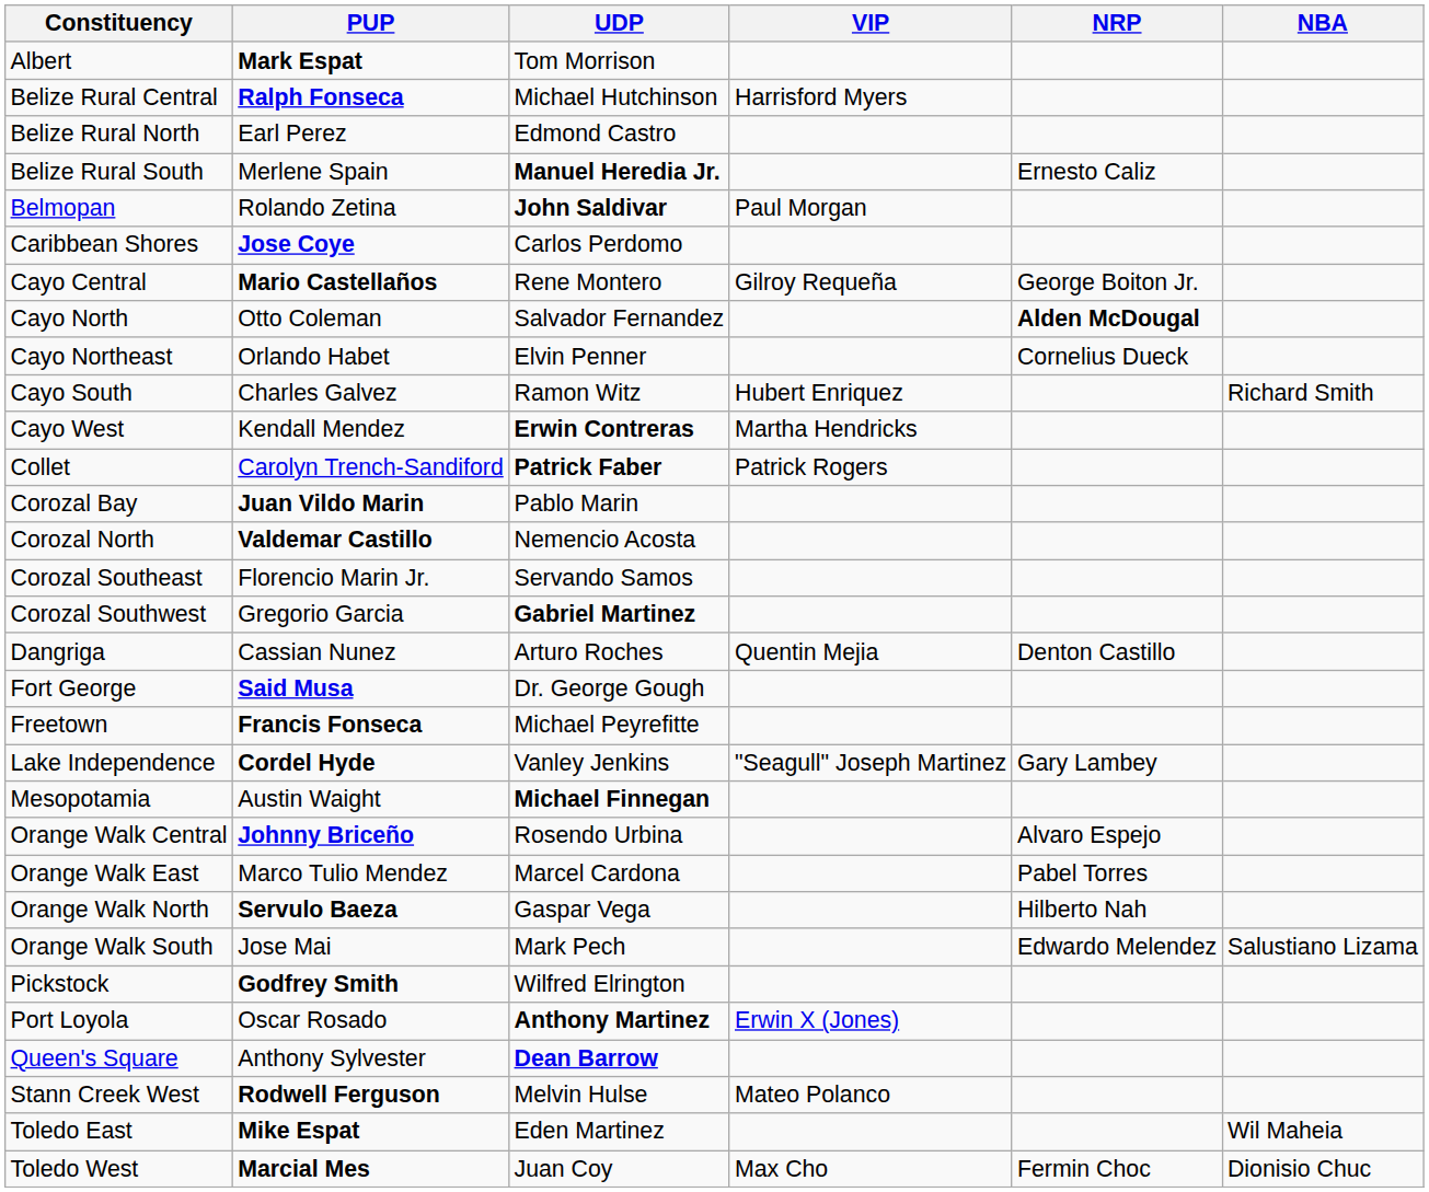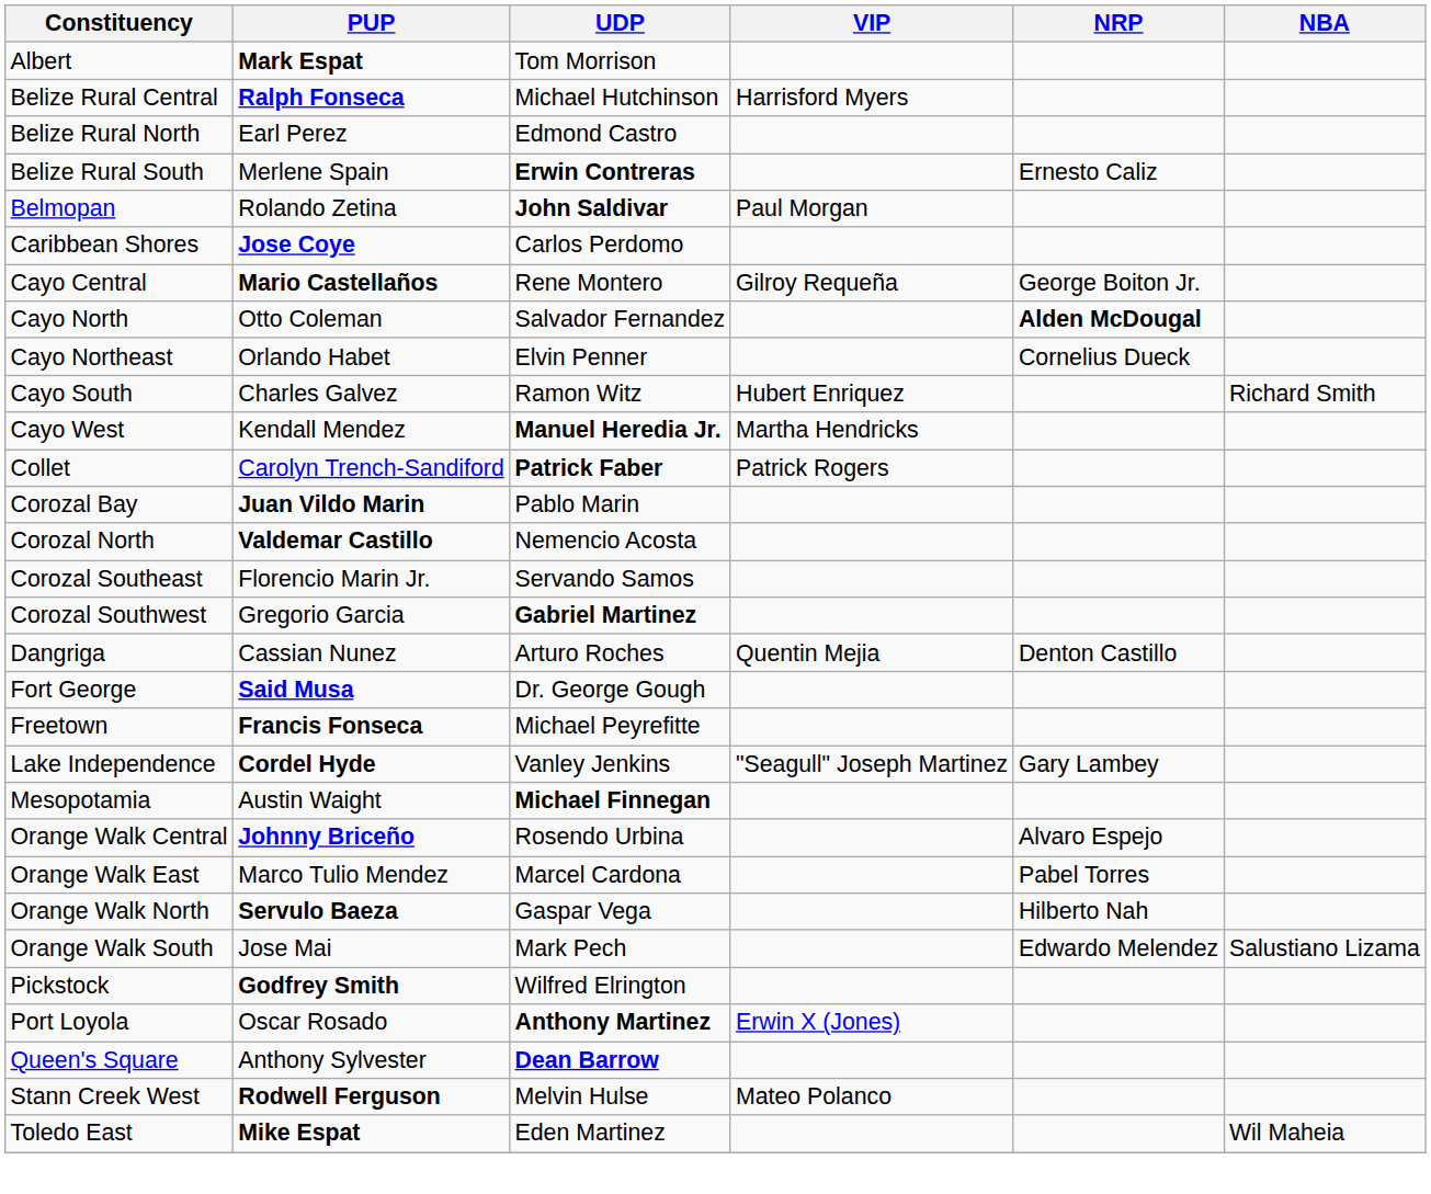Belize Rural South | UDP: Manuel Heredia Jr. -> Erwin Contreras
Cayo West | UDP: Erwin Contreras -> Manuel Heredia Jr.
- row: Toledo West | Marcial Mes | Juan Coy | Max Cho | Fermin Choc | Dionisio Chuc
